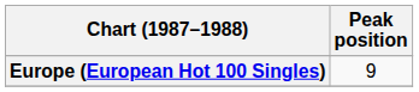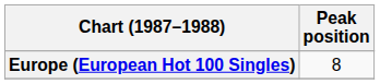Europe (European Hot 100 Singles) | Peak position: 9 -> 8
